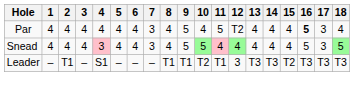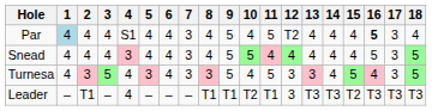Par | 1: no background -> lightblue background
Par | 4: 4 -> S1
+ row: Turnesa | 4 | 3 | 5 | 4 | 3 | 4 | 3 | 3 | 5 | 4 | 5 | 3 | 3 | 4 | 5 | 4 | 3 | 5
Leader | 4: S1 -> 4
